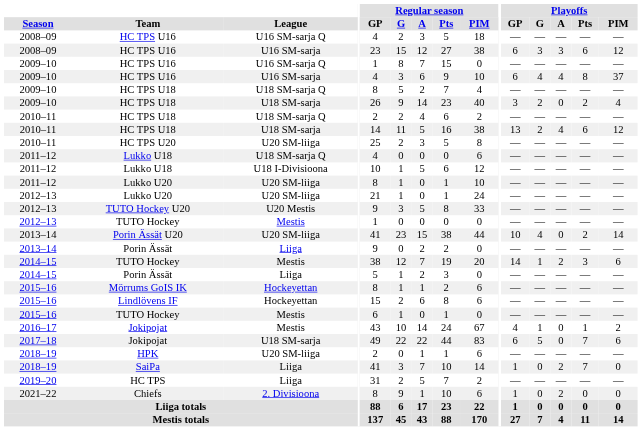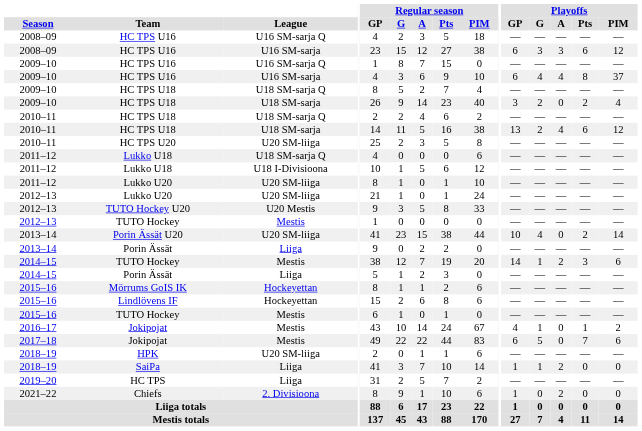2017–18 / Jokipojat | League: U18 SM-sarja -> Mestis
SaiPa | Playoffs / G: 0 -> 1
SaiPa | Playoffs / Pts: 7 -> 0
